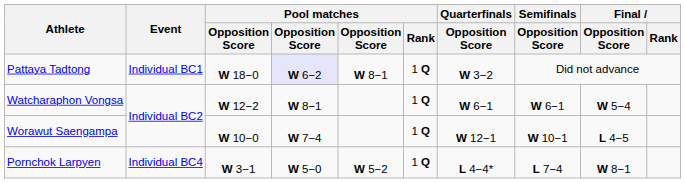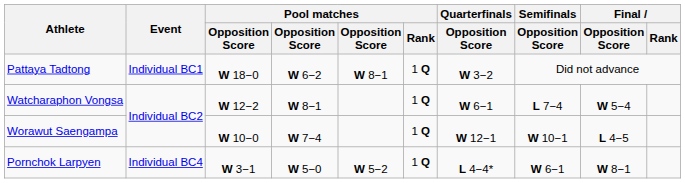Pattaya Tadtong | column 4: lavender background -> no background
Watcharaphon Vongsa | Semifinals / Opposition Score: W 6−1 -> L 7−4
Pornchok Larpyen | Semifinals / Opposition Score: L 7−4 -> W 6−1
